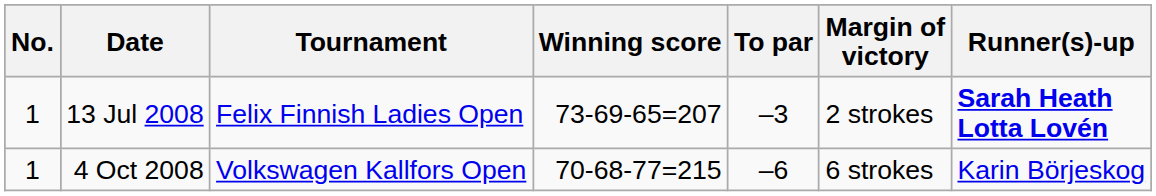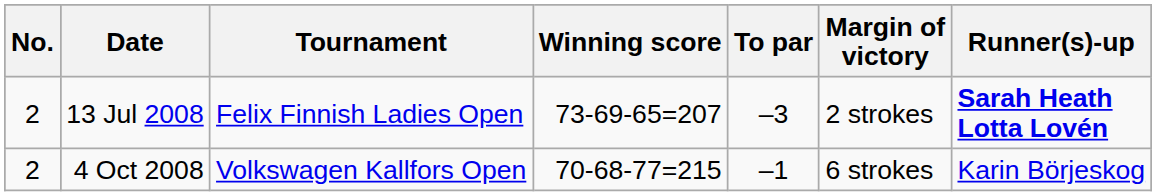13 Jul 2008 | No.: 1 -> 2
4 Oct 2008 | No.: 1 -> 2
4 Oct 2008 | To par: –6 -> –1
